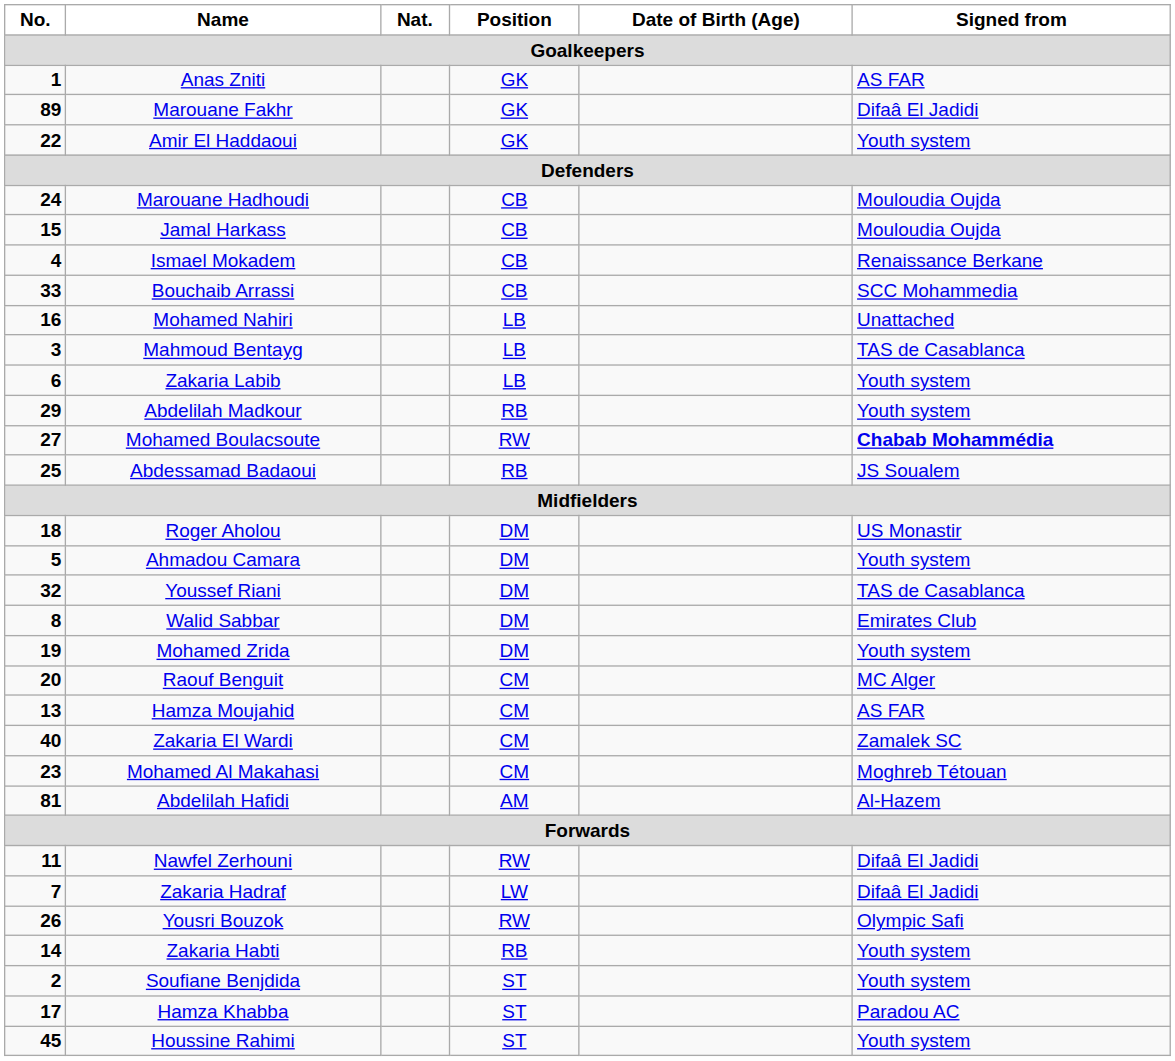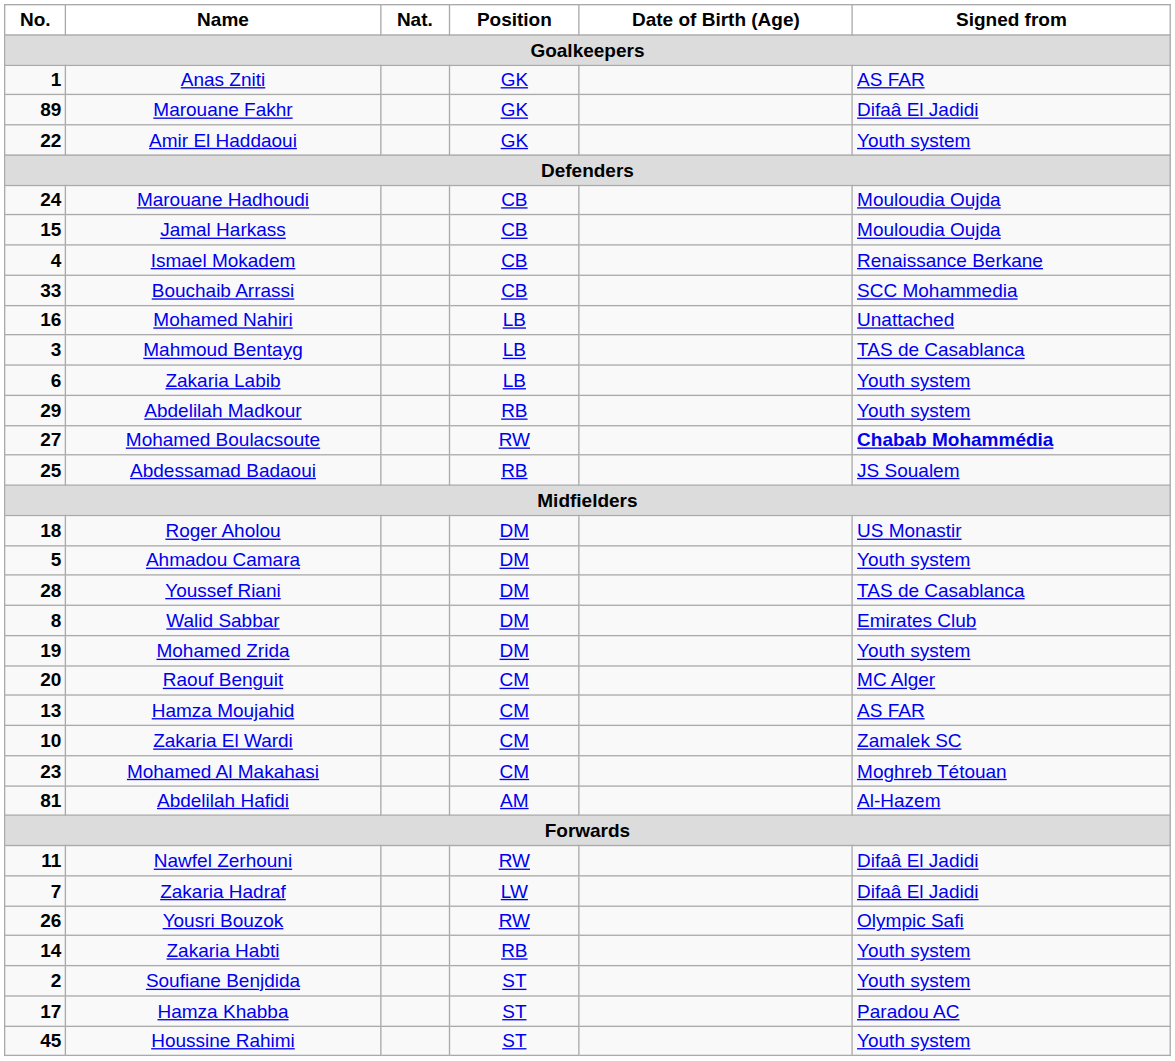Youssef Riani | No.: 32 -> 28
Zakaria El Wardi | No.: 40 -> 10
